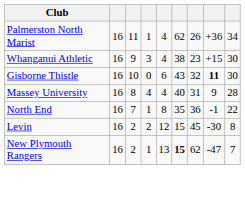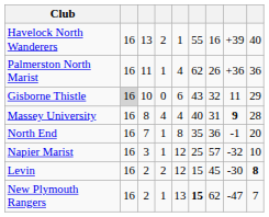+ row: Havelock North Wanderers | 16 | 13 | 2 | 1 | 55 | 16 | +39 | 40
Palmerston North Marist | column 9: 34 -> 36
- row: Whanganui Athletic | 16 | 9 | 3 | 4 | 38 | 23 | +15 | 30
Gisborne Thistle | column 2: no background -> lightgrey background
Gisborne Thistle | column 8: bold -> normal
Gisborne Thistle | column 9: 30 -> 29
Massey University | column 8: normal -> bold
North End | column 9: 22 -> 20
+ row: Napier Marist | 16 | 3 | 1 | 12 | 25 | 57 | -32 | 10
Levin | column 9: normal -> bold
